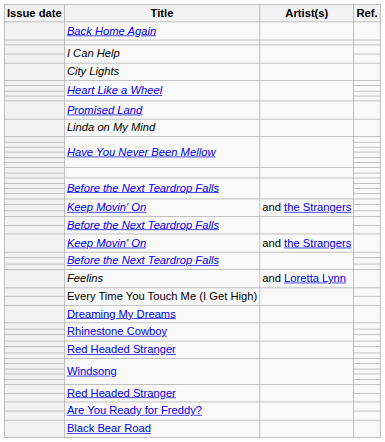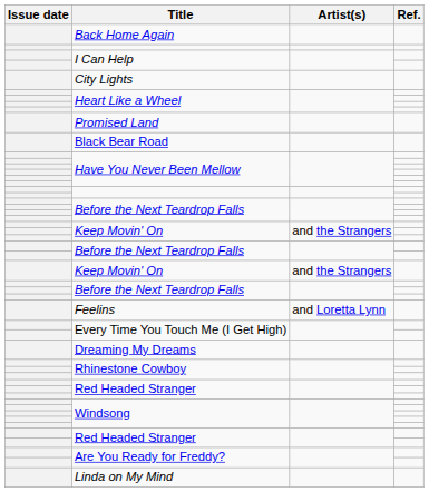rows swapped: Linda on My Mind <-> Black Bear Road
